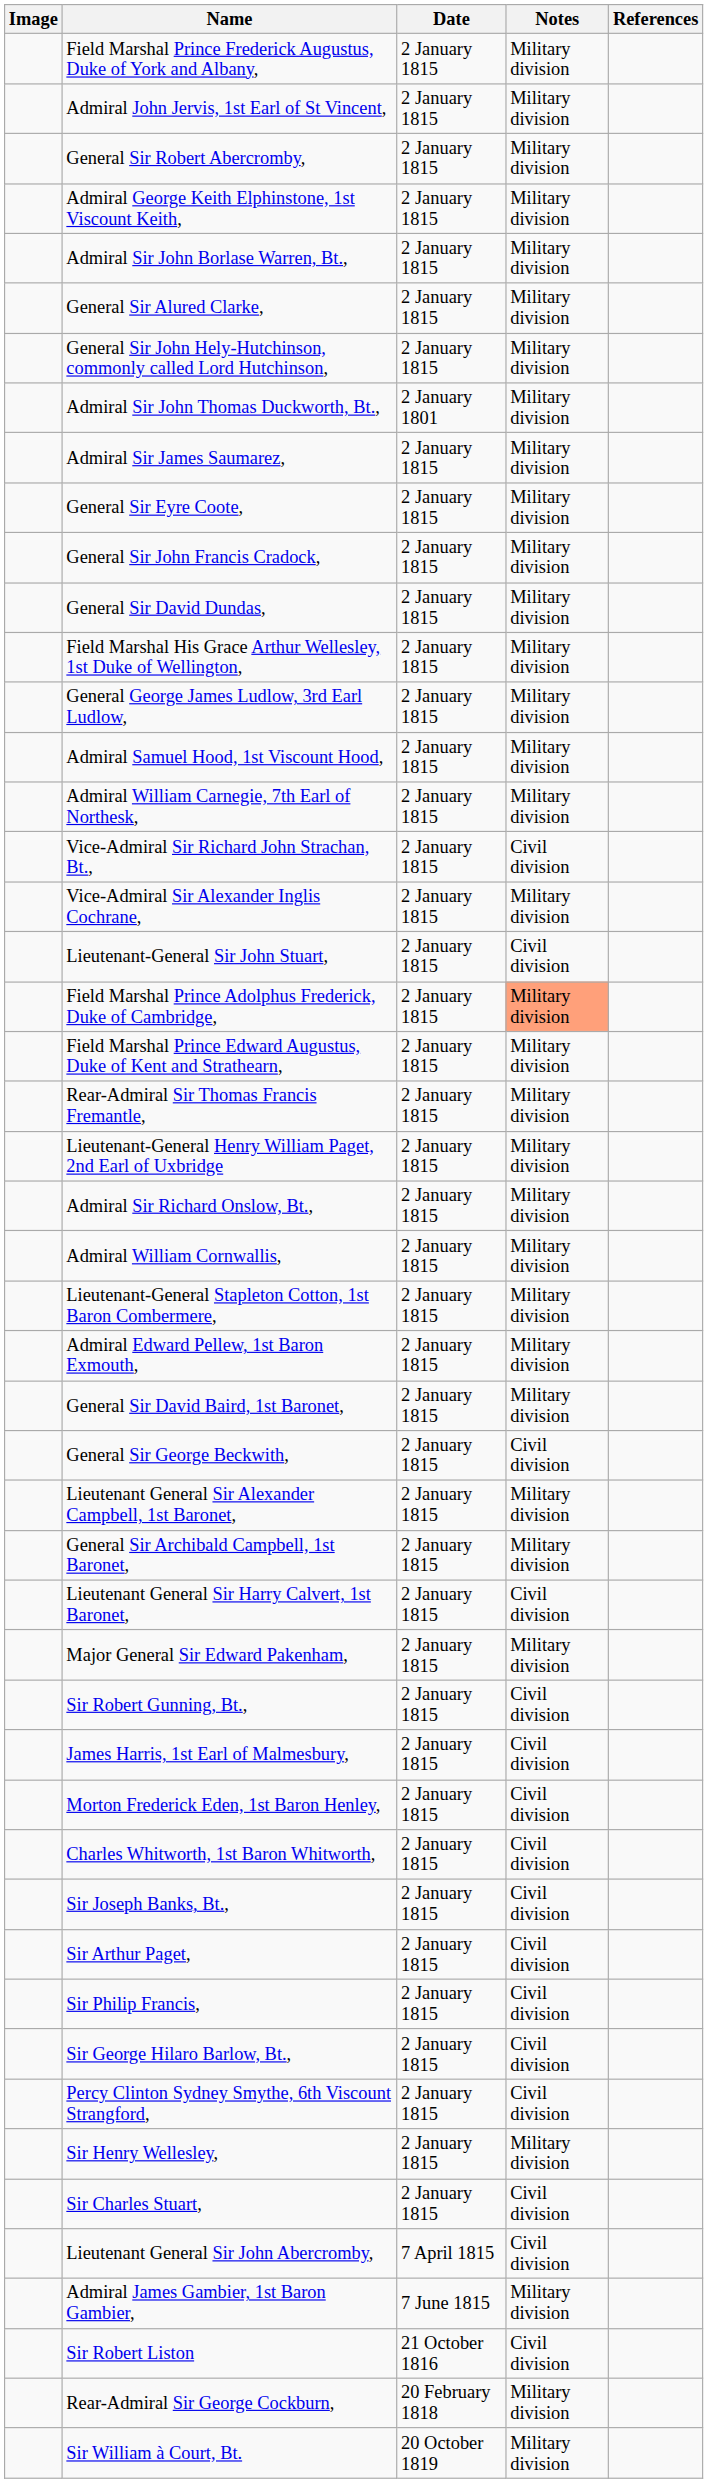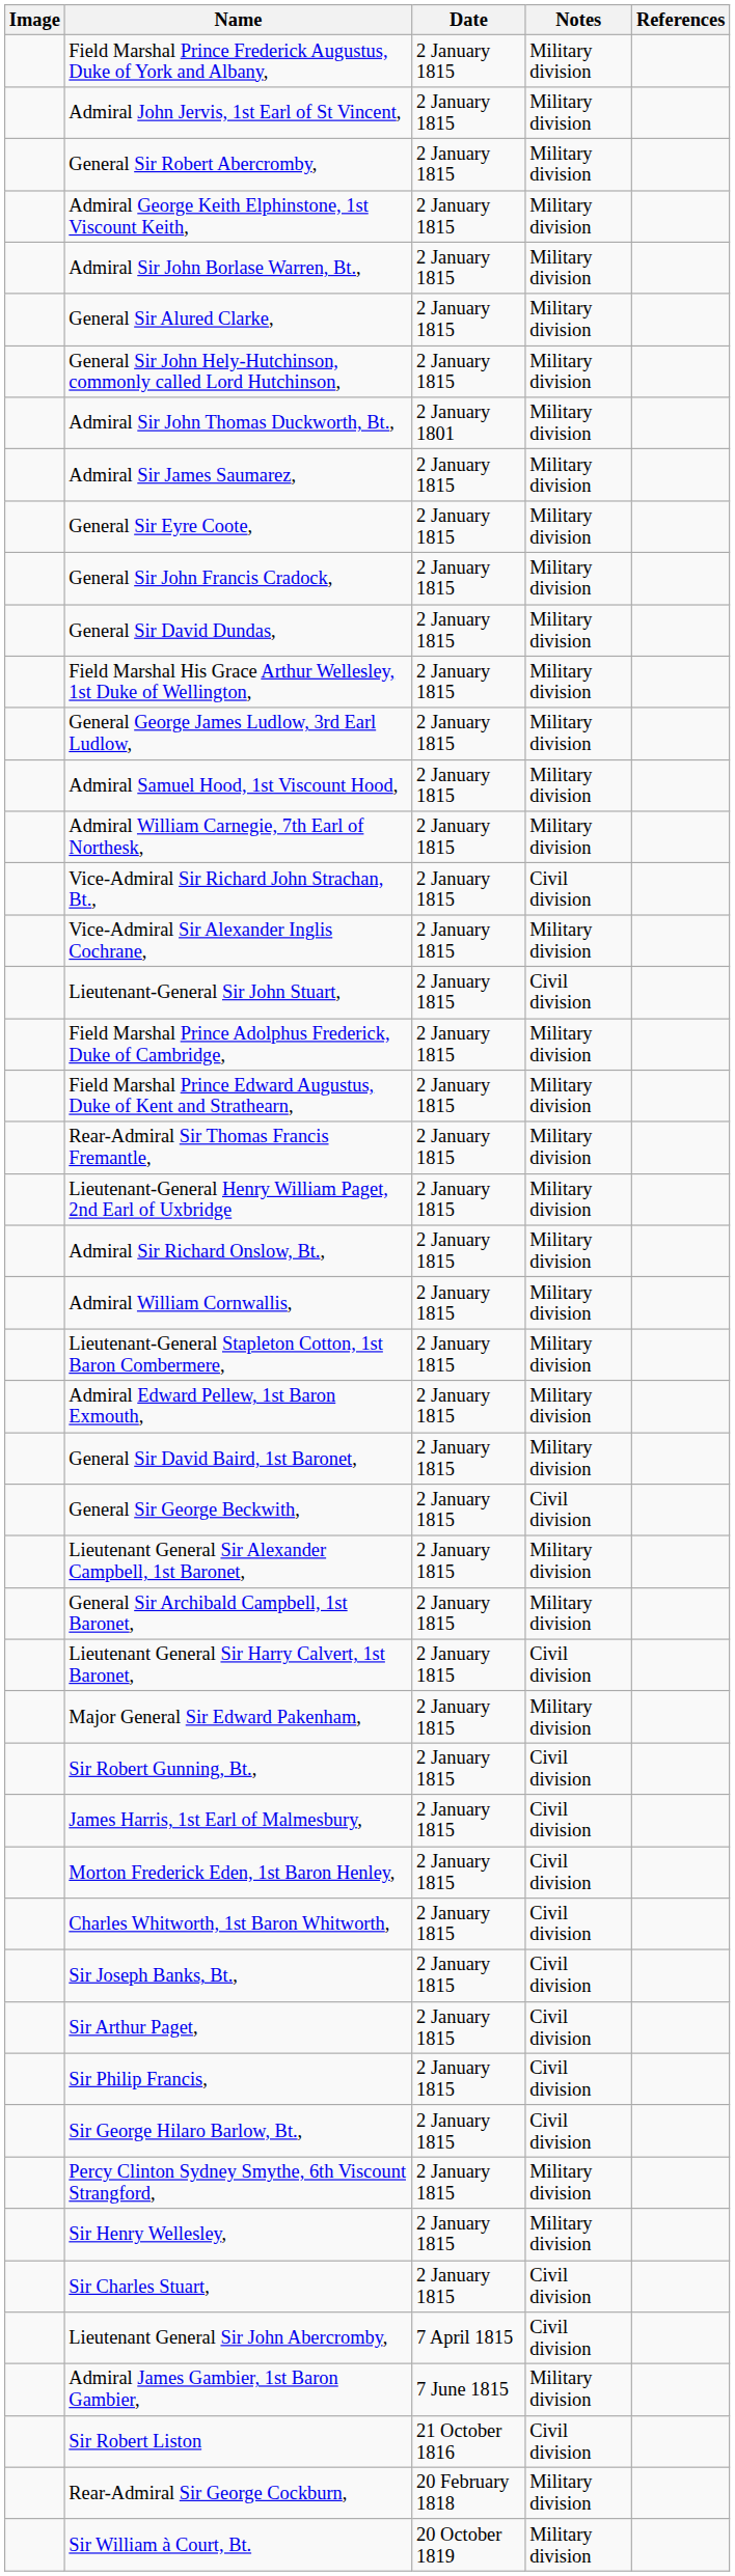Field Marshal Prince Adolphus Frederick, Duke of Cambridge, | Notes: lightsalmon background -> no background
Percy Clinton Sydney Smythe, 6th Viscount Strangford, | Notes: Civil division -> Military division
